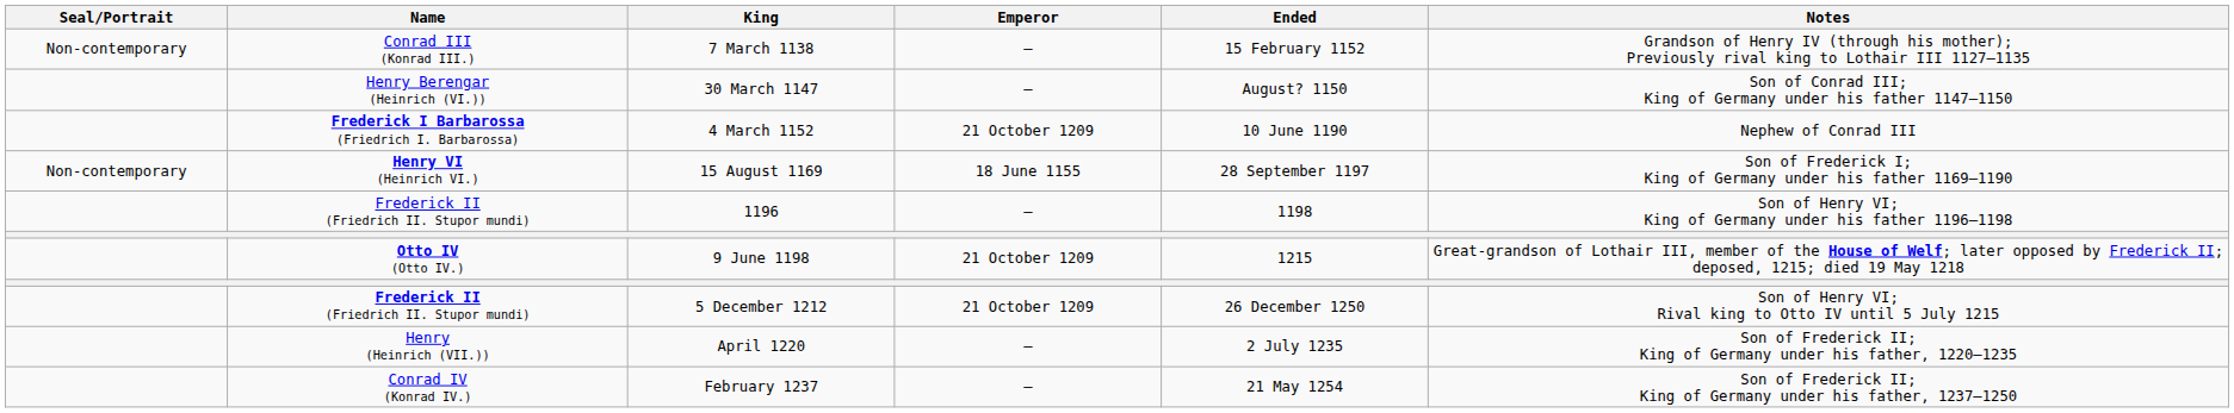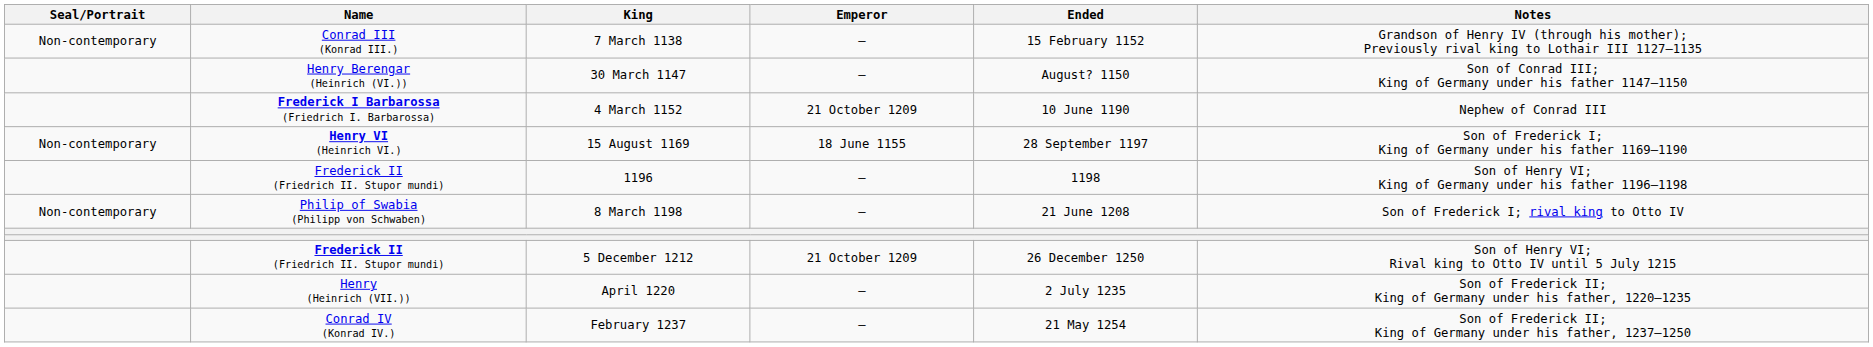+ row: Non-contemporary | Philip of Swabia (Philipp von Schwaben) | 8 March 1198 | — | 21 June 1208 | Son of Frederick I; rival king to Otto IV
- row: Otto IV (Otto IV.) | 9 June 1198 | 21 October 1209 | 1215 | Great-grandson of Lothair III, member of the House of Welf; later opposed by Frederick II; deposed, 1215; died 19 May 1218
